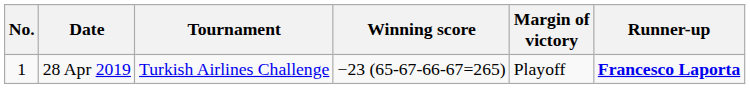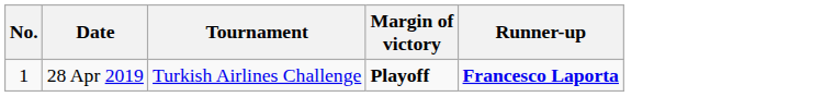- column: Winning score | −23 (65-67-66-67=265)
28 Apr 2019 | Margin of victory: normal -> bold
